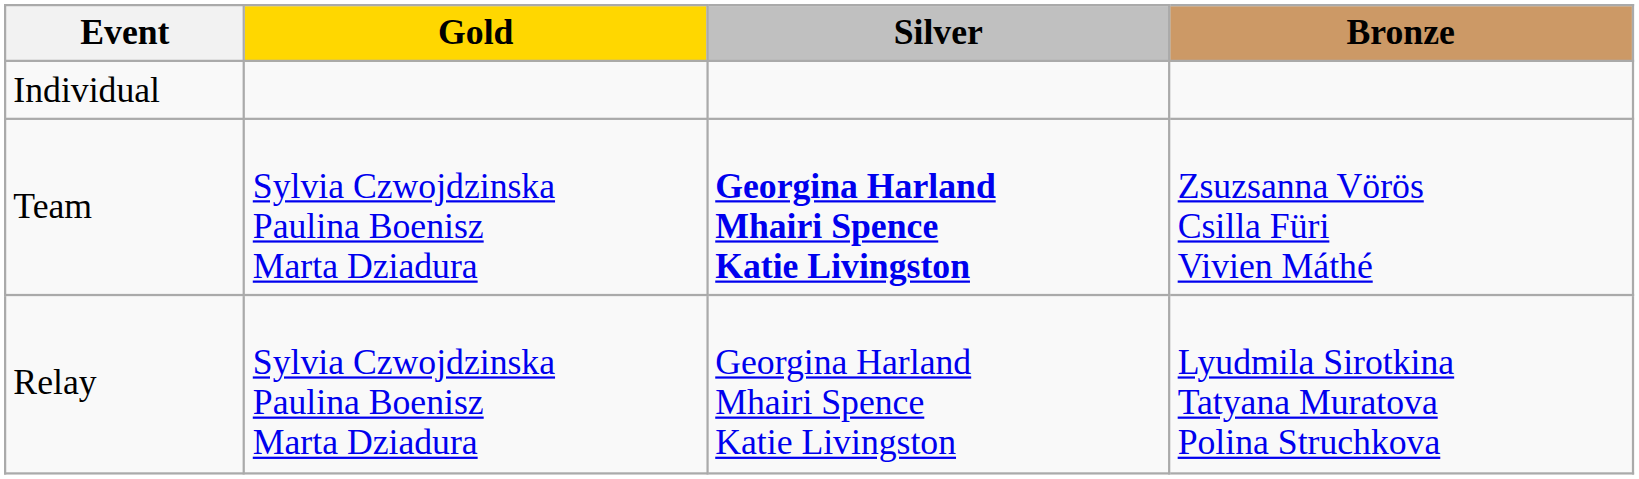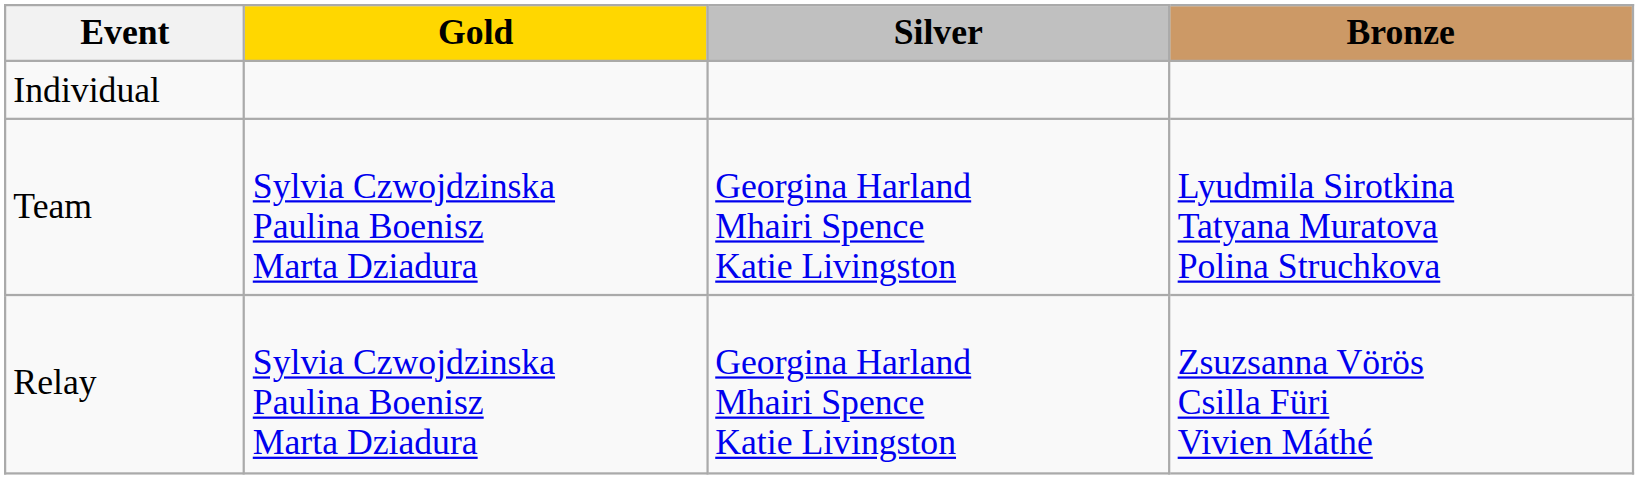Team | Silver: bold -> normal
Team | Bronze: Zsuzsanna Vörös Csilla Füri Vivien Máthé -> Lyudmila Sirotkina Tatyana Muratova Polina Struchkova
Relay | Bronze: Lyudmila Sirotkina Tatyana Muratova Polina Struchkova -> Zsuzsanna Vörös Csilla Füri Vivien Máthé
